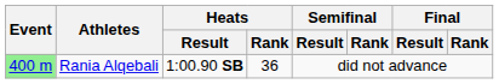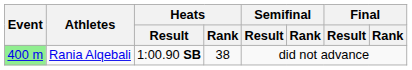Rania Alqebali | Heats / Rank: 36 -> 38
